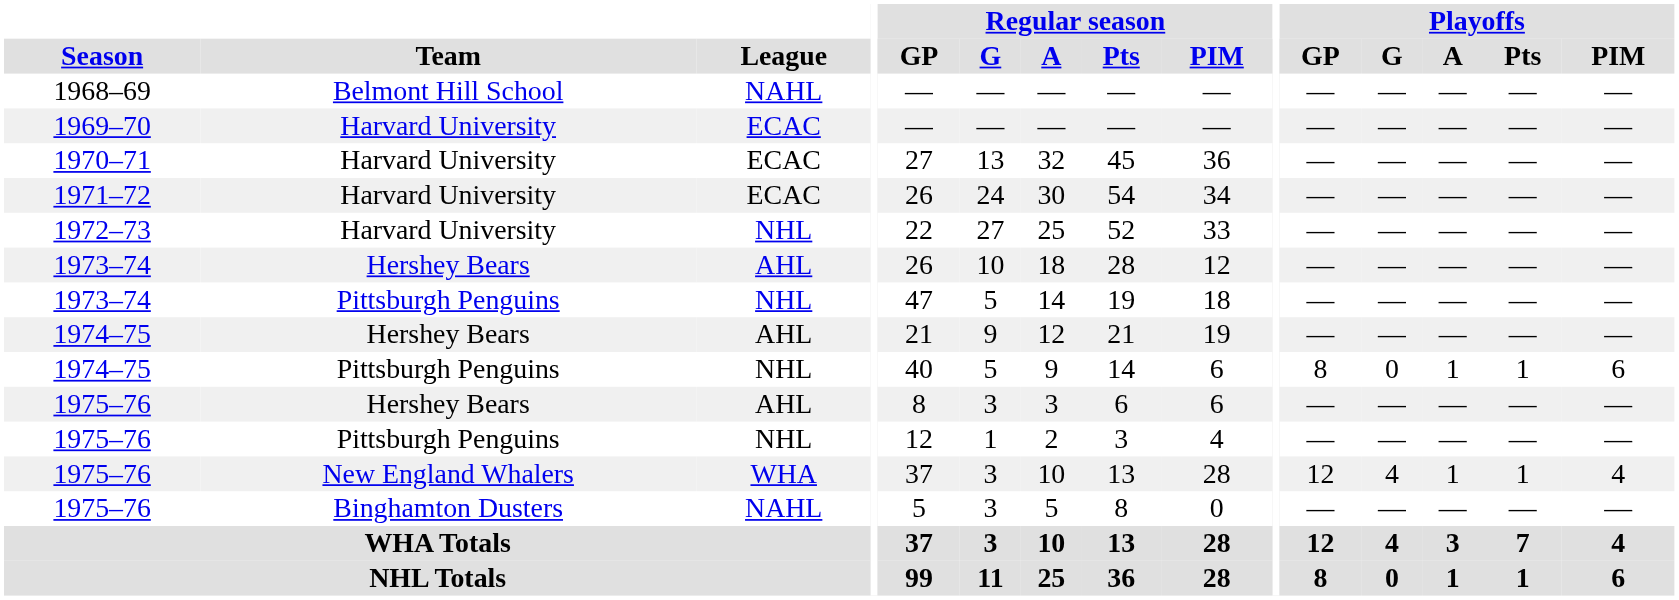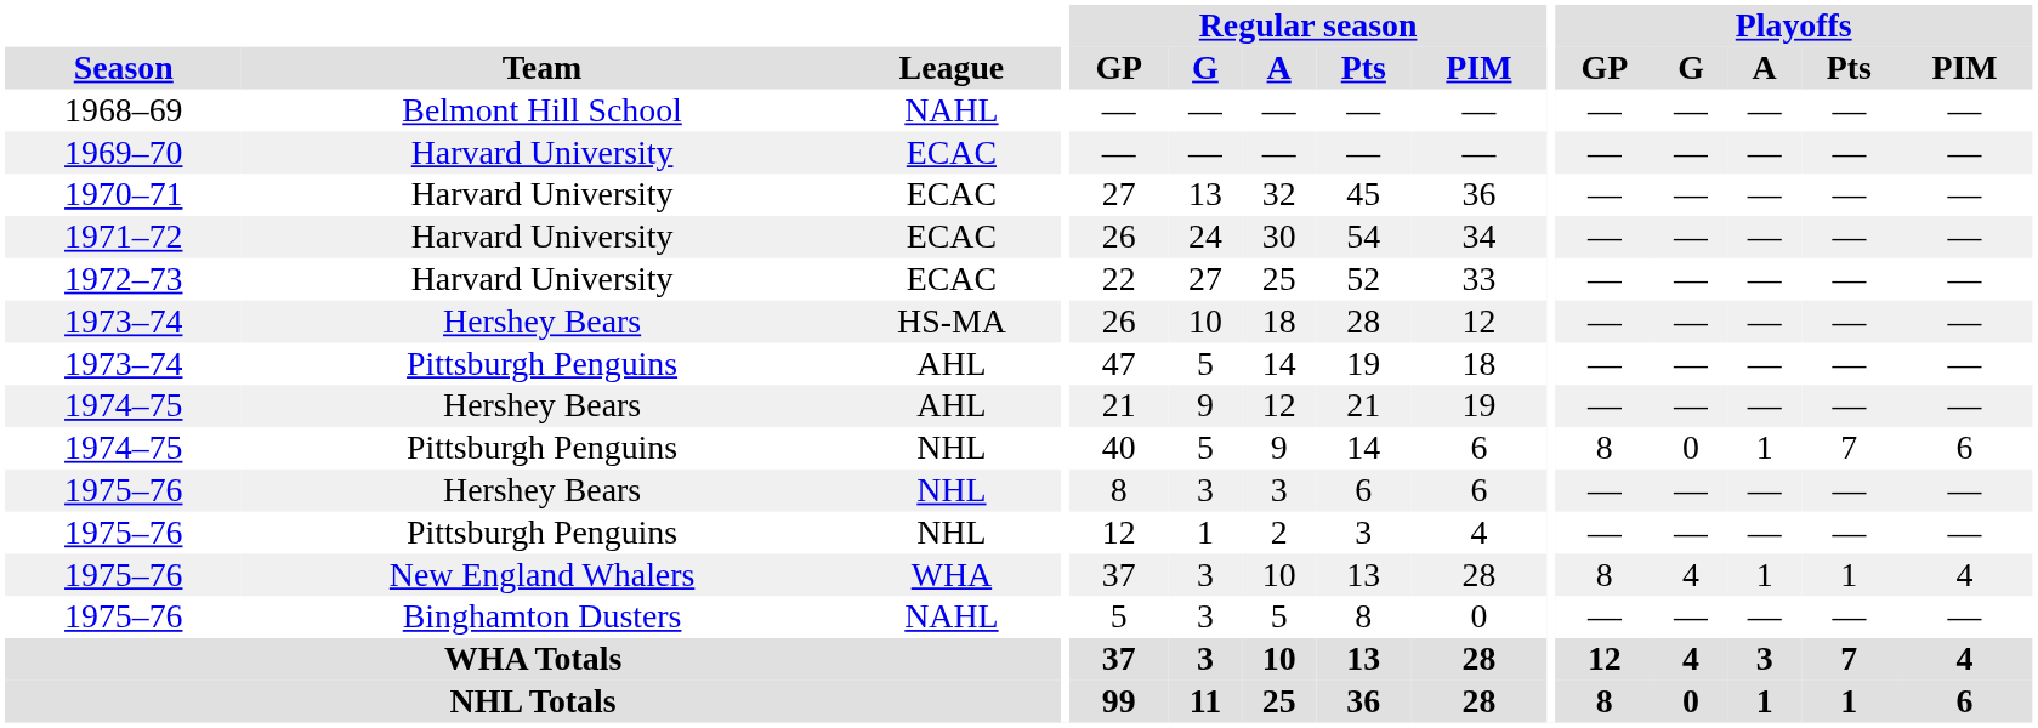1972–73 | League: NHL -> ECAC
1973–74 / Hershey Bears | League: AHL -> HS-MA
1973–74 / Pittsburgh Penguins | League: NHL -> AHL
1974–75 / Pittsburgh Penguins | Playoffs / Pts: 1 -> 7
1975–76 / Hershey Bears | League: AHL -> NHL
1975–76 / New England Whalers | Playoffs / GP: 12 -> 8
